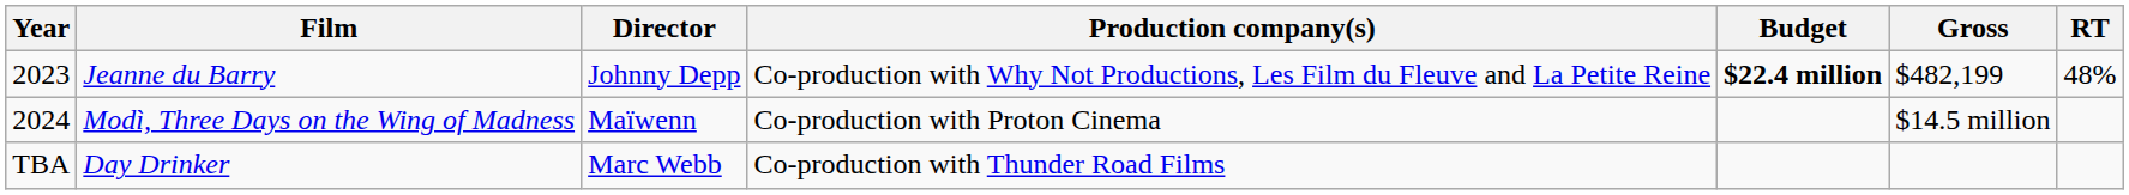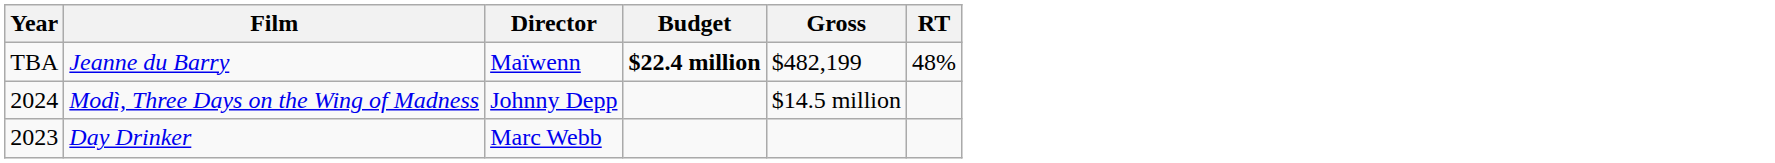- column: Production company(s) | Co-production with Why Not Productions, Les Film du Fleuve and La Petite Reine | Co-production with Proton Cinema | Co-production with Thunder Road Films
Jeanne du Barry | Year: 2023 -> TBA
Jeanne du Barry | Director: Johnny Depp -> Maïwenn
Modì, Three Days on the Wing of Madness | Director: Maïwenn -> Johnny Depp
Day Drinker | Year: TBA -> 2023
